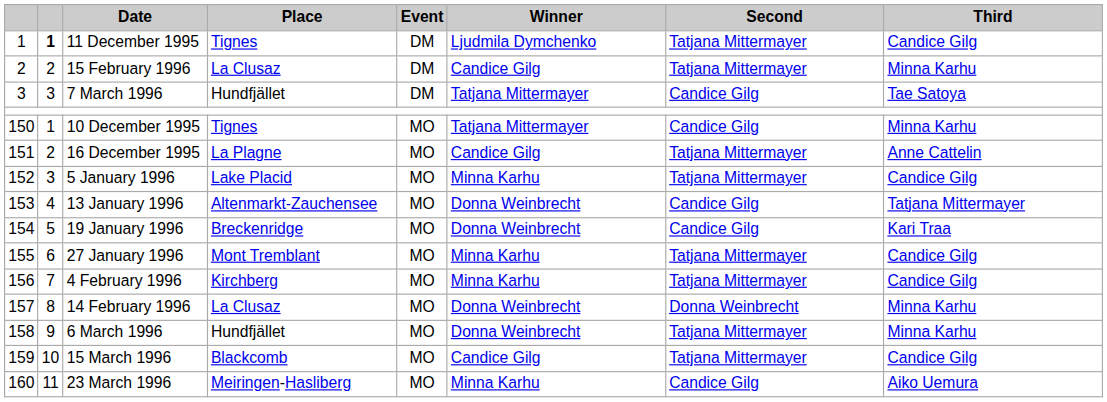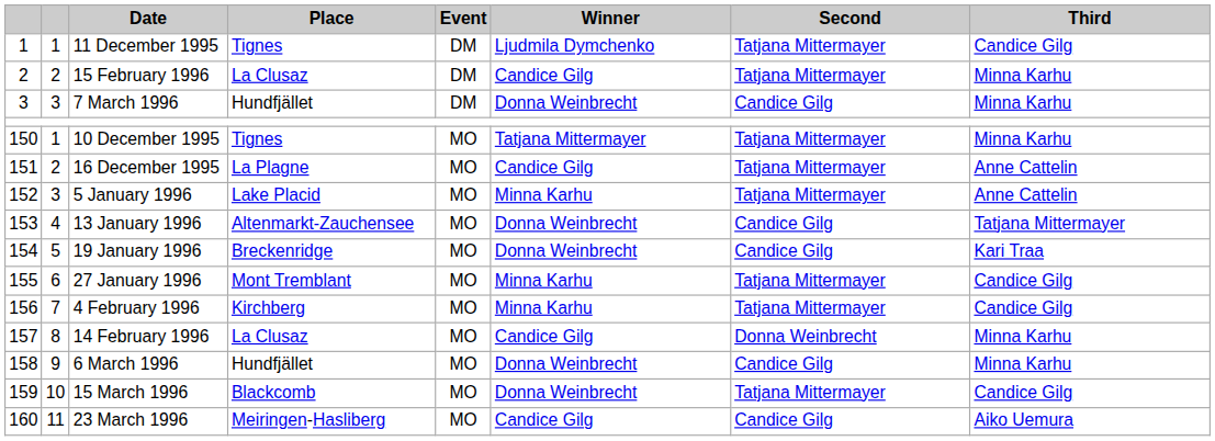11 December 1995 | column 2: bold -> normal
7 March 1996 | Winner: Tatjana Mittermayer -> Donna Weinbrecht
7 March 1996 | Third: Tae Satoya -> Minna Karhu
10 December 1995 | Second: Candice Gilg -> Tatjana Mittermayer
5 January 1996 | Third: Candice Gilg -> Anne Cattelin
14 February 1996 | Winner: Donna Weinbrecht -> Candice Gilg
6 March 1996 | Second: Tatjana Mittermayer -> Candice Gilg
15 March 1996 | Winner: Candice Gilg -> Donna Weinbrecht
23 March 1996 | Winner: Minna Karhu -> Candice Gilg
